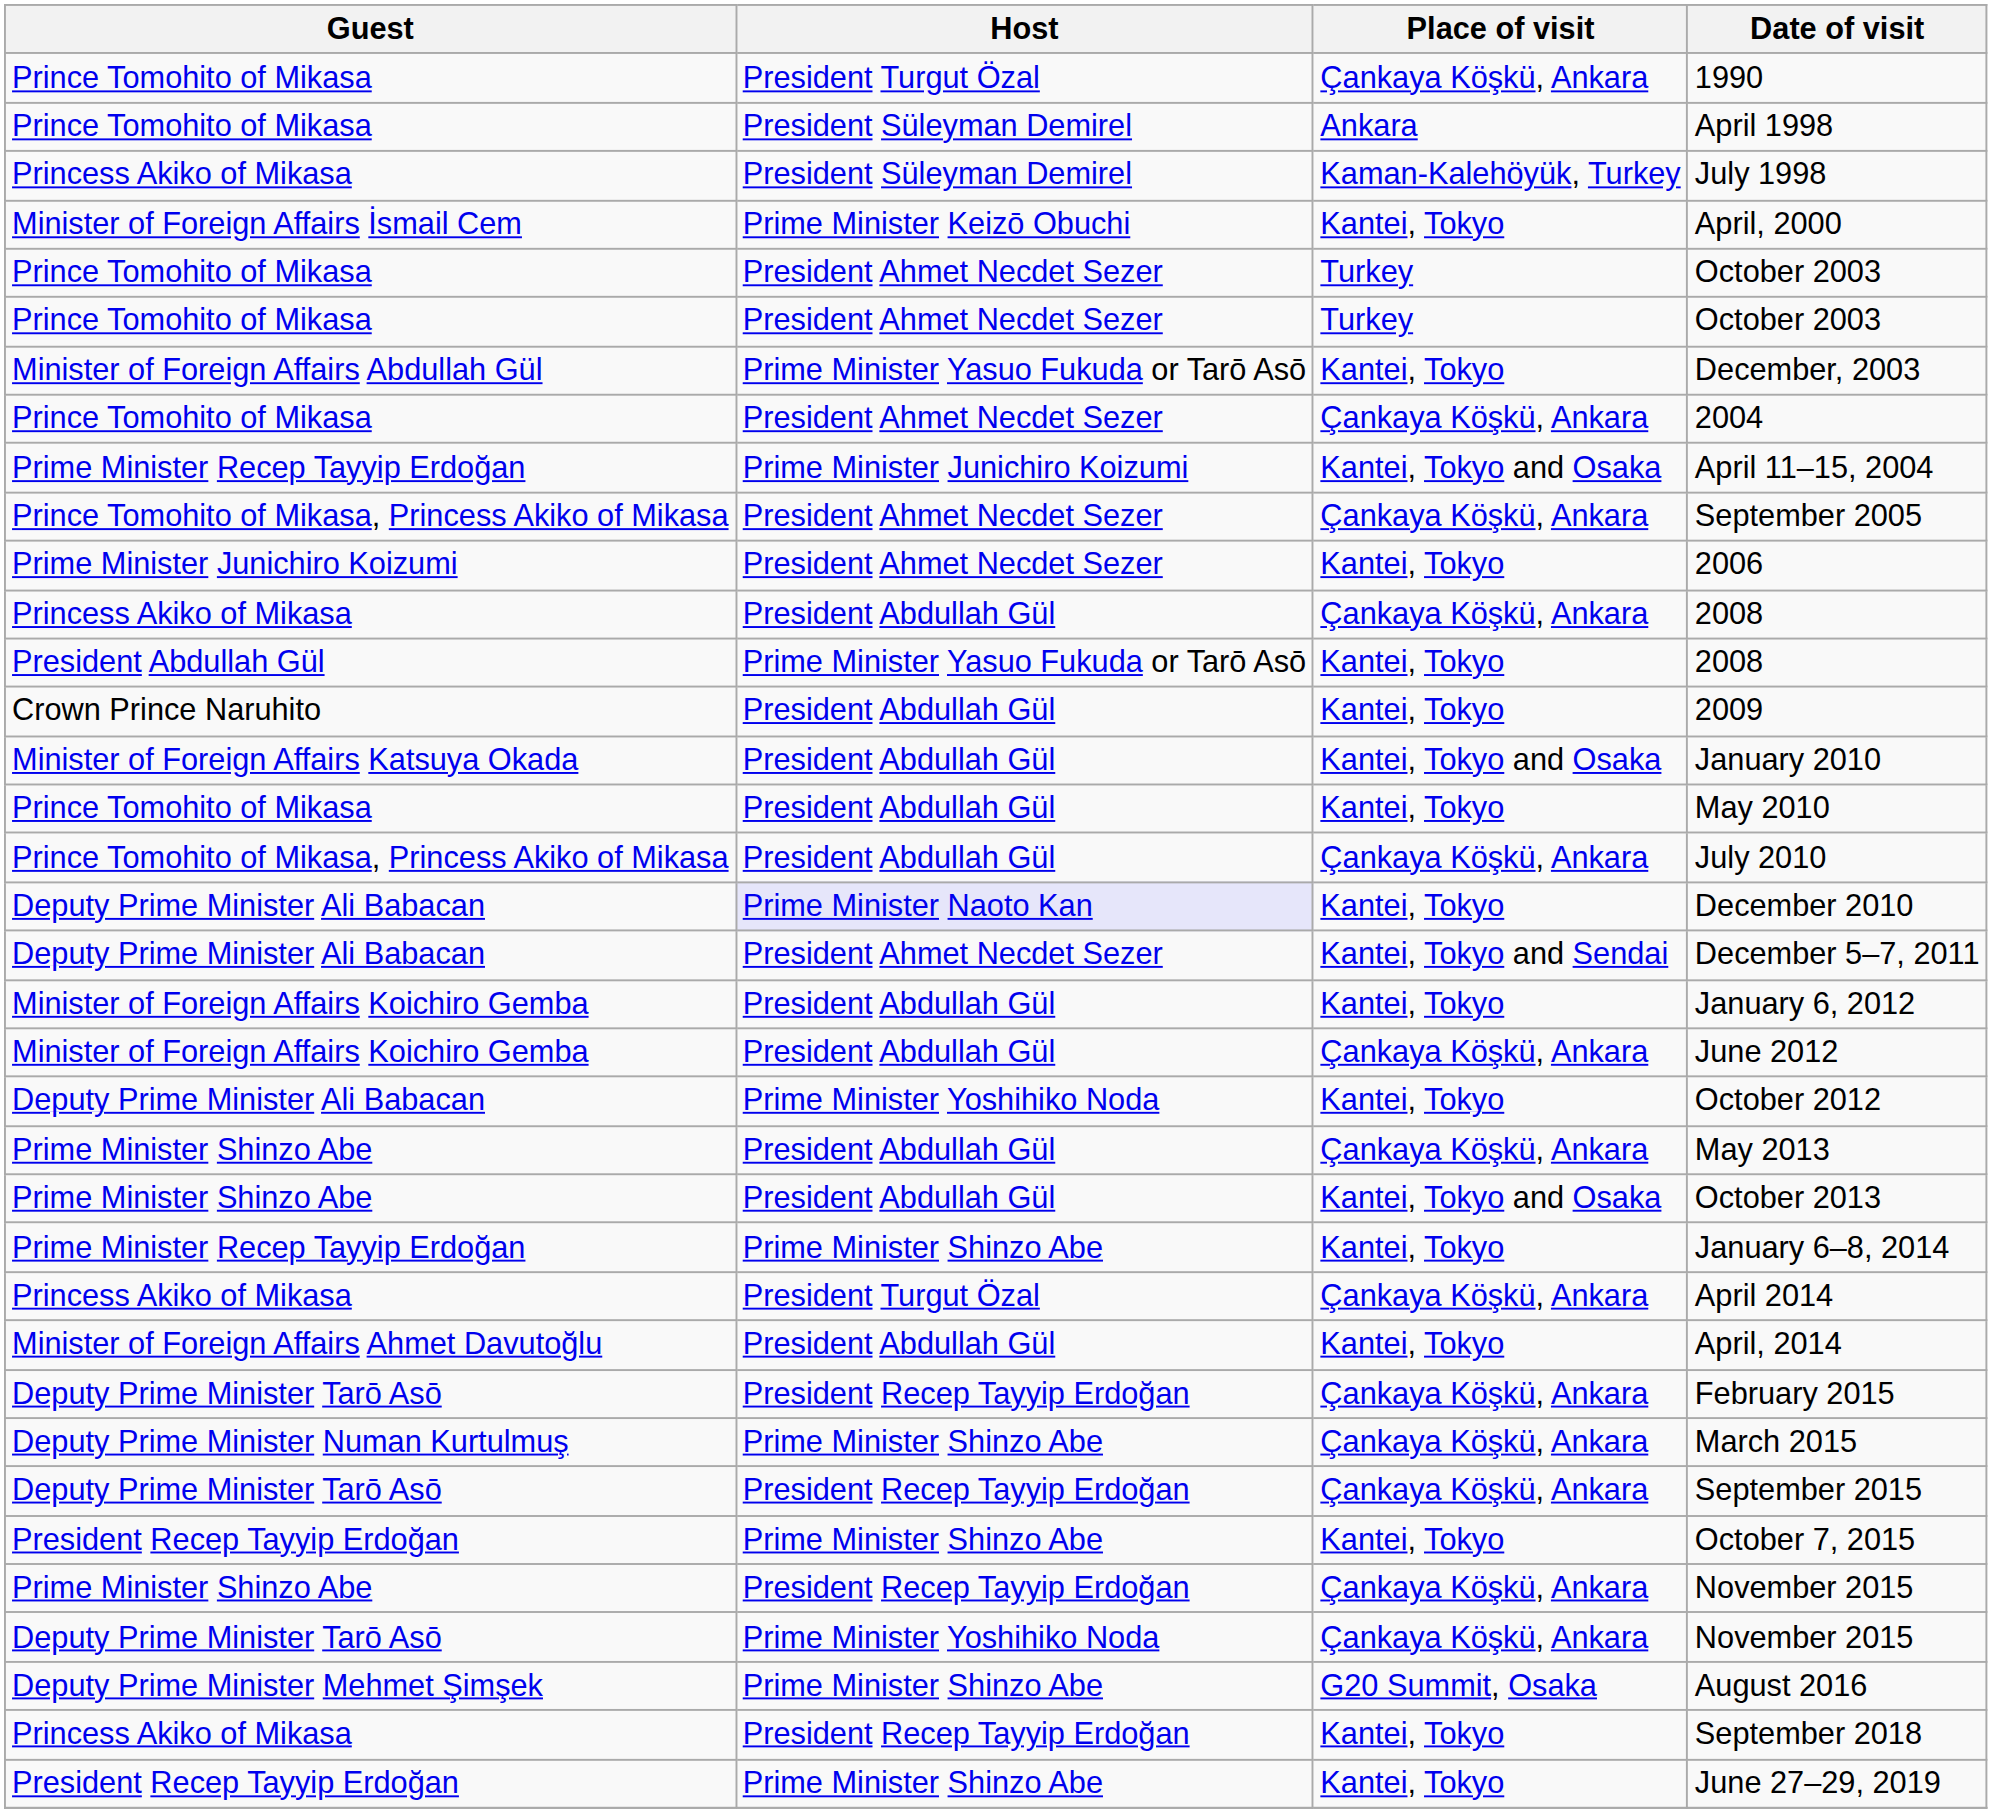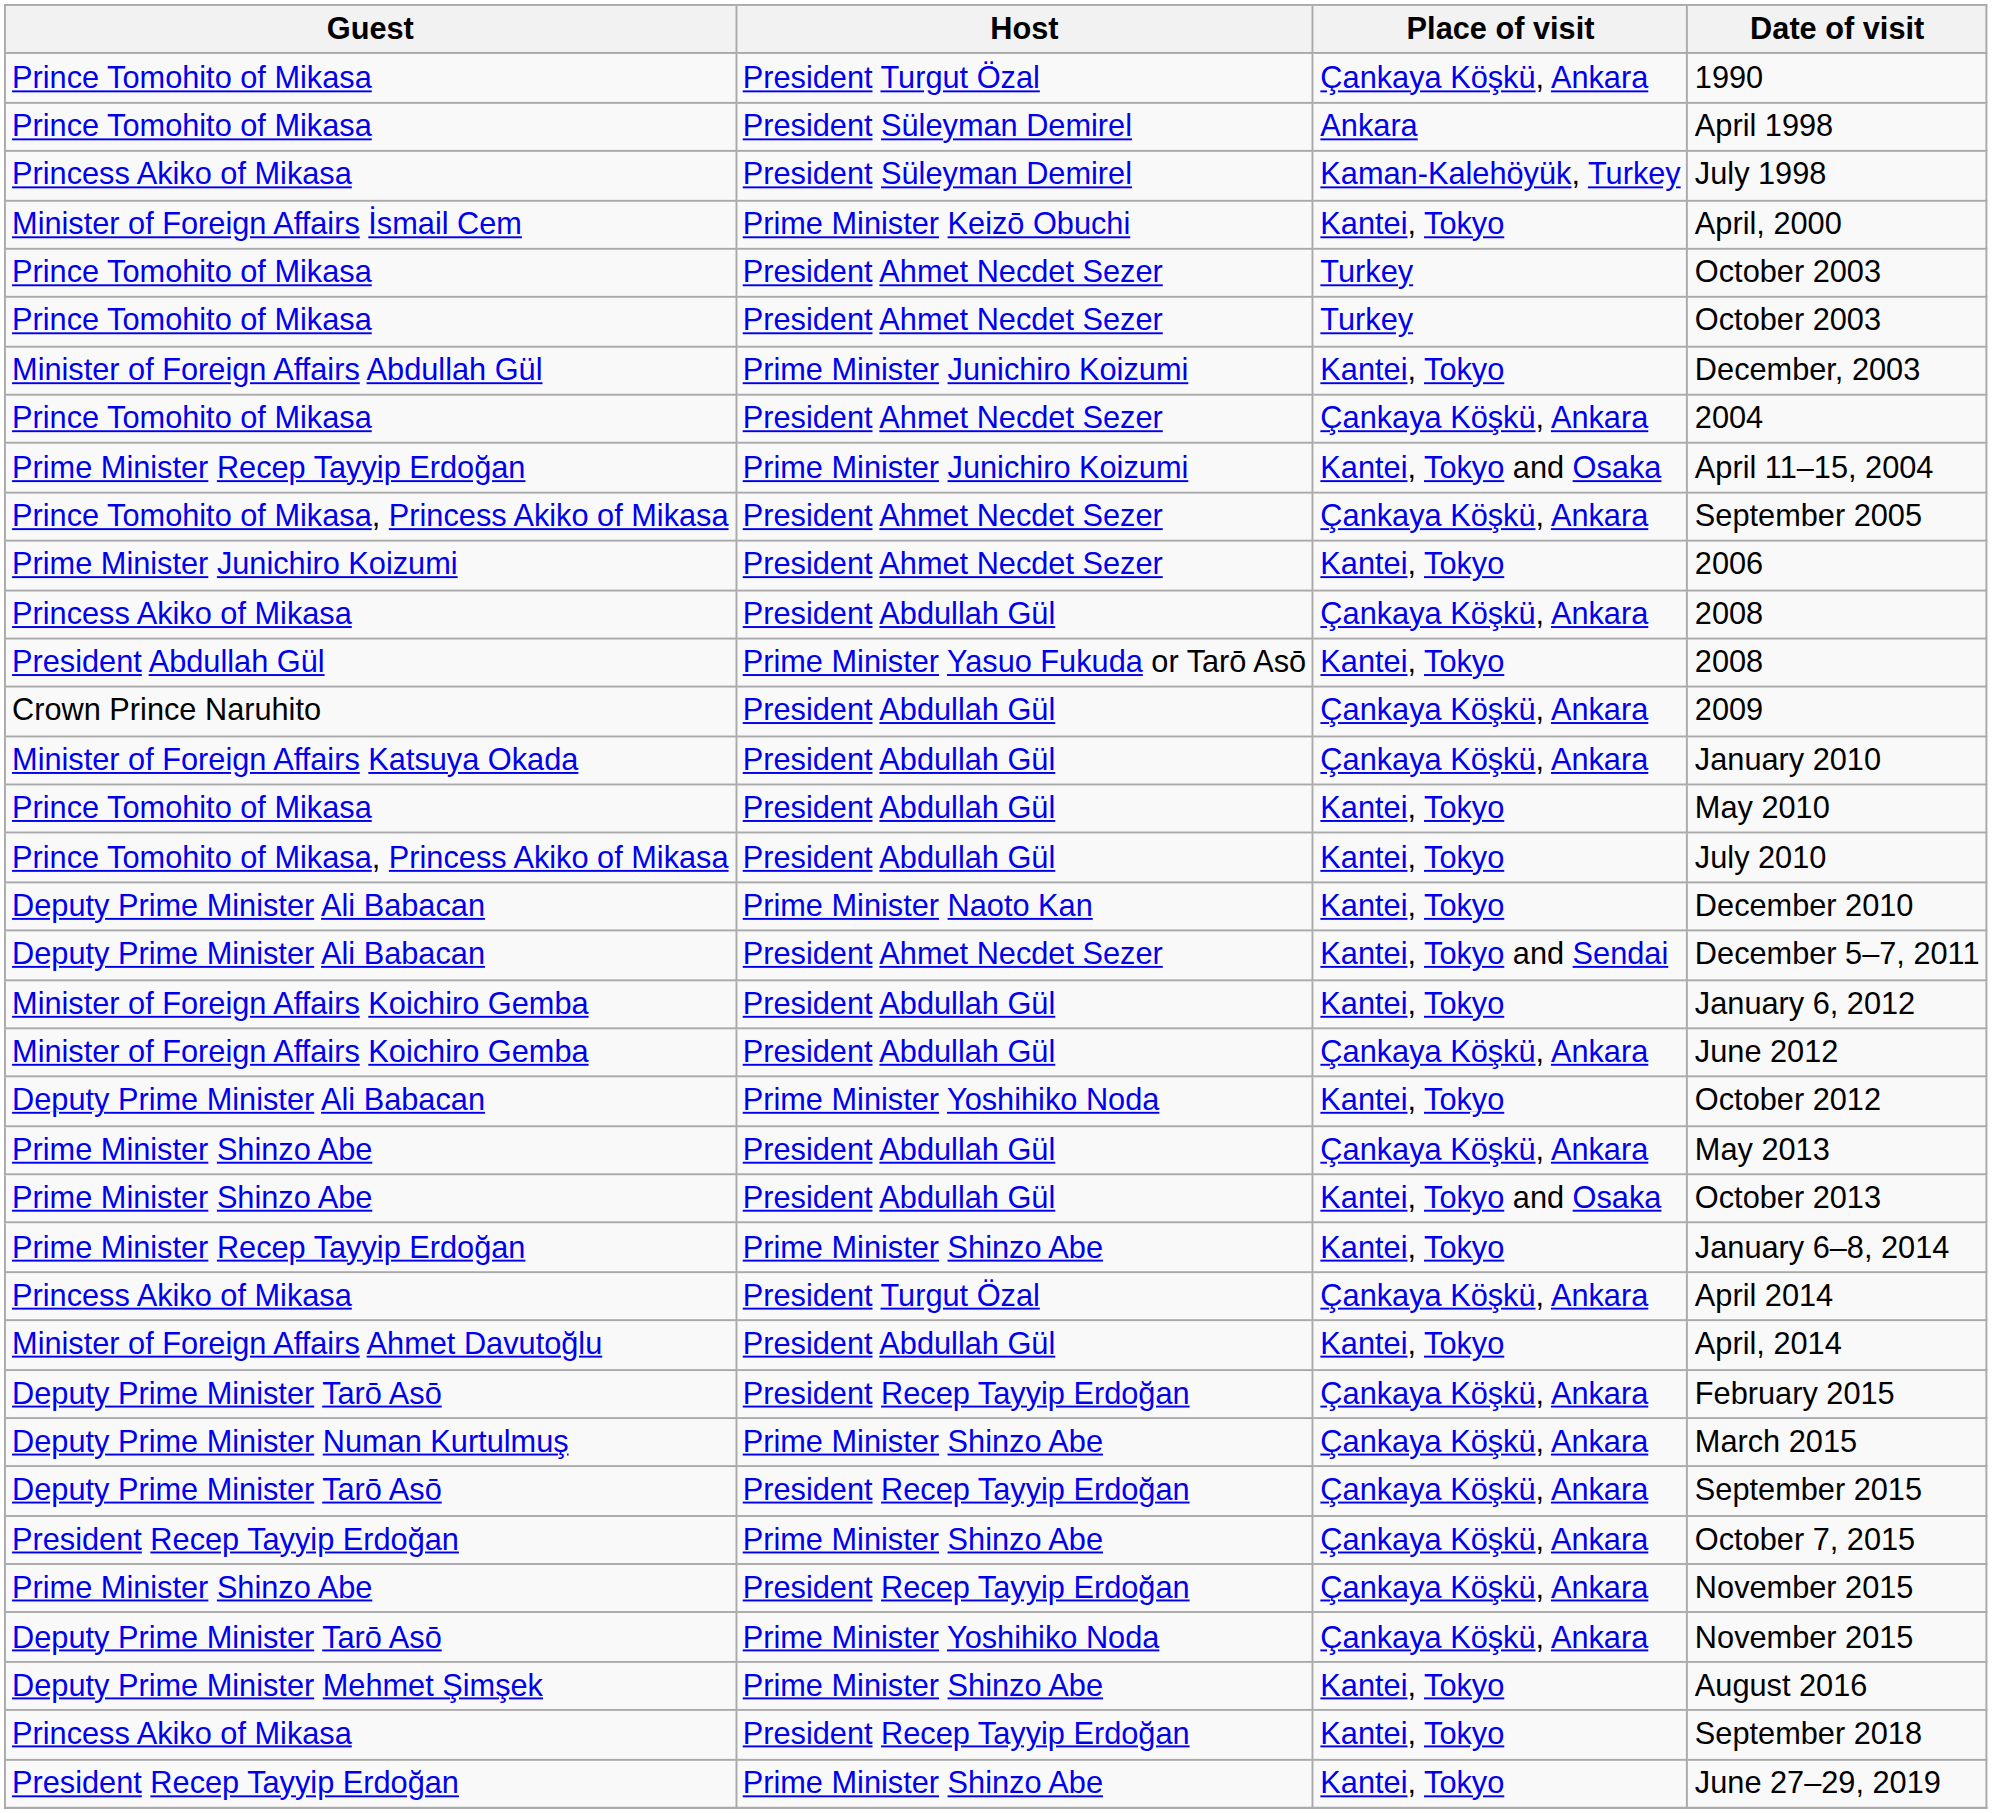December, 2003 | Host: Prime Minister Yasuo Fukuda or Tarō Asō -> Prime Minister Junichiro Koizumi
2009 | Place of visit: Kantei, Tokyo -> Çankaya Köşkü, Ankara
January 2010 | Place of visit: Kantei, Tokyo and Osaka -> Çankaya Köşkü, Ankara
July 2010 | Place of visit: Çankaya Köşkü, Ankara -> Kantei, Tokyo
December 2010 | Host: lavender background -> no background
October 7, 2015 | Place of visit: Kantei, Tokyo -> Çankaya Köşkü, Ankara
August 2016 | Place of visit: G20 Summit, Osaka -> Kantei, Tokyo
